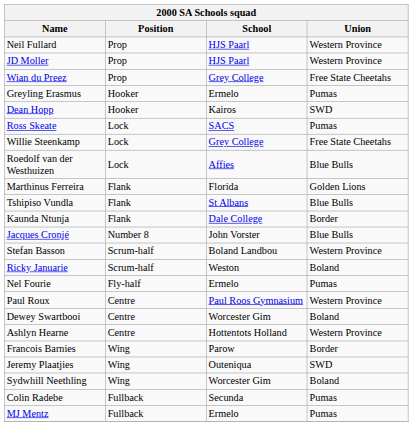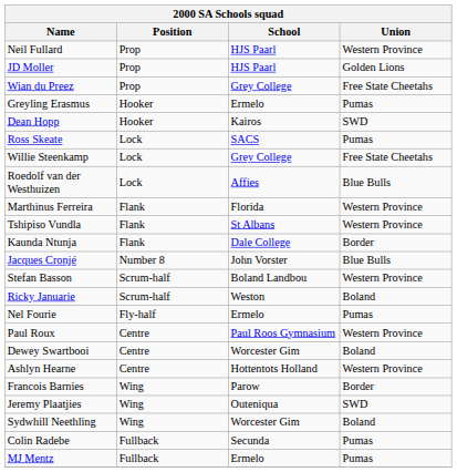JD Moller | Union: Western Province -> Golden Lions
Marthinus Ferreira | Union: Golden Lions -> Western Province
Tshipiso Vundla | Union: Blue Bulls -> Western Province
